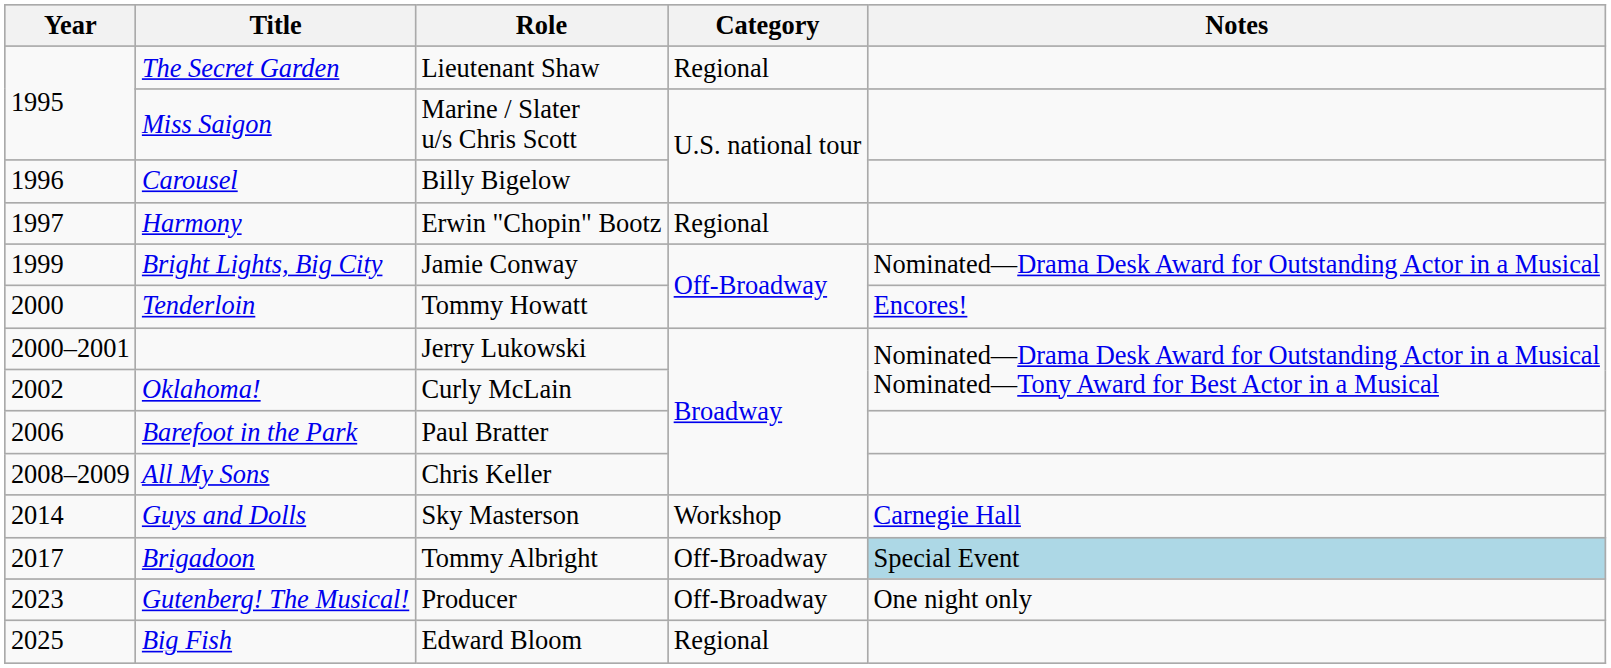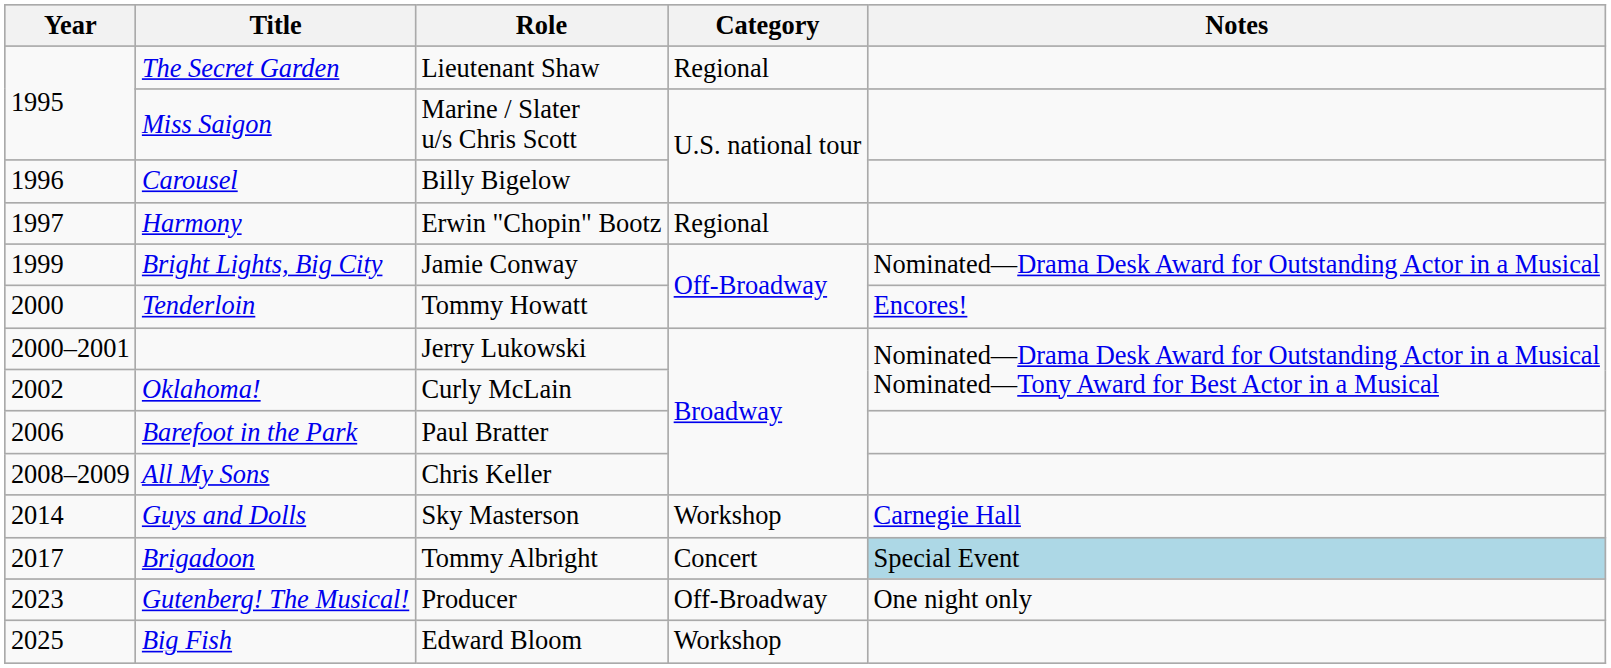Brigadoon | Category: Off-Broadway -> Concert
Big Fish | Category: Regional -> Workshop
